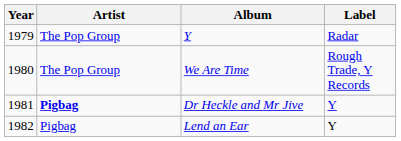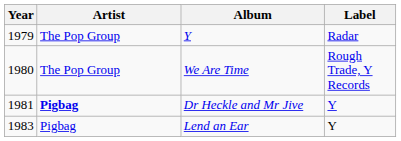Lend an Ear | Year: 1982 -> 1983
